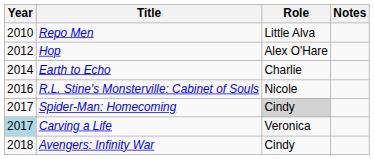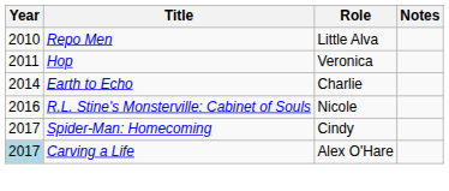Hop | Year: 2012 -> 2011
Hop | Role: Alex O'Hare -> Veronica
Spider-Man: Homecoming | Role: lightgrey background -> no background
Carving a Life | Role: Veronica -> Alex O'Hare
- row: 2018 | Avengers: Infinity War | Cindy
